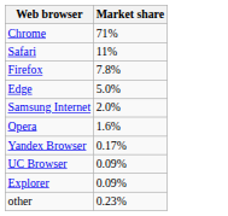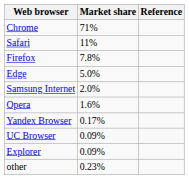+ column: Reference
